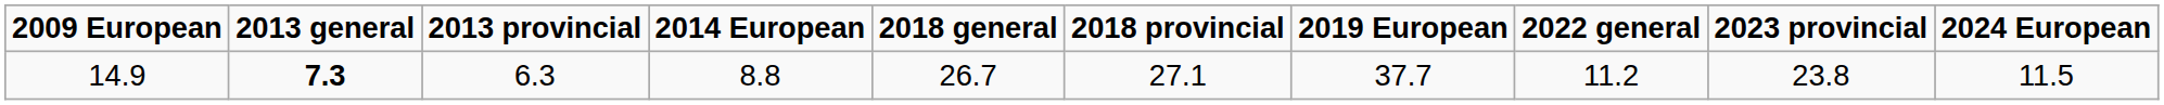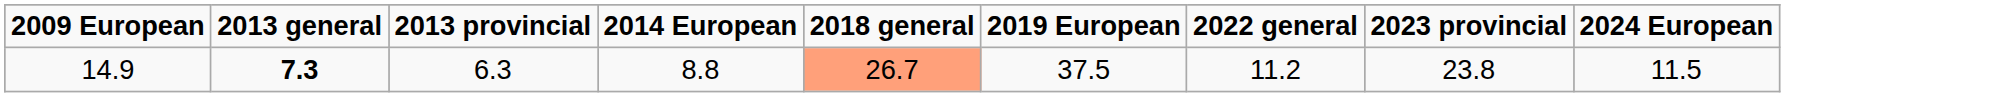- column: 2018 provincial | 27.1
14.9 | 2018 general: no background -> lightsalmon background
14.9 | 2019 European: 37.7 -> 37.5
